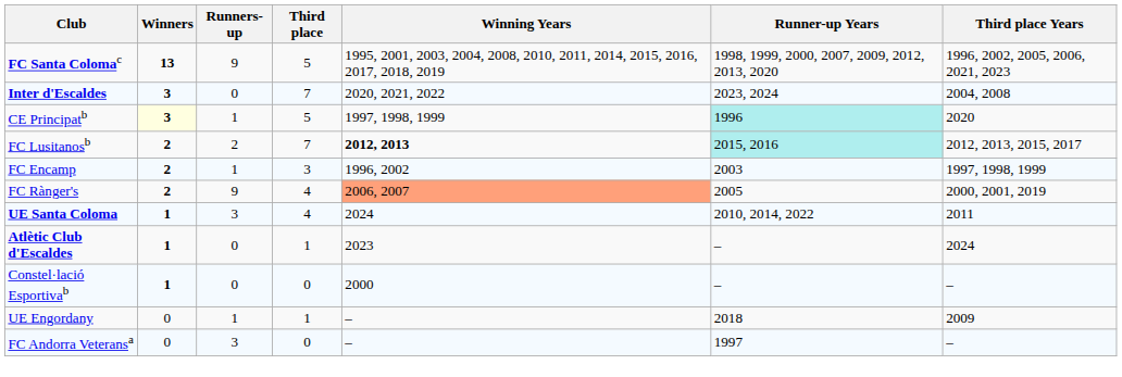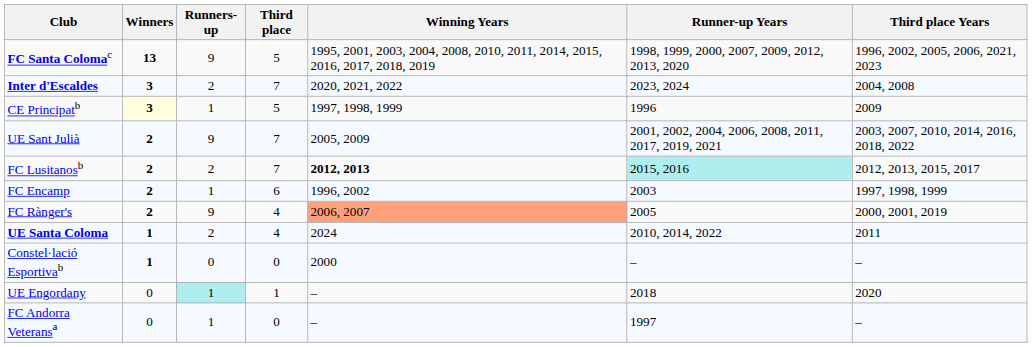Inter d'Escaldes | Runners-up: 0 -> 2
CE Principatb | Runner-up Years: paleturquoise background -> no background
CE Principatb | Third place Years: 2020 -> 2009
+ row: UE Sant Julià | 2 | 9 | 7 | 2005, 2009 | 2001, 2002, 2004, 2006, 2008, 2011, 2017, 2019, 2021 | 2003, 2007, 2010, 2014, 2016, 2018, 2022
FC Encamp | Third place: 3 -> 6
UE Santa Coloma | Runners-up: 3 -> 2
- row: Atlètic Club d'Escaldes | 1 | 0 | 1 | 2023 | – | 2024
UE Engordany | Runners-up: no background -> paleturquoise background
UE Engordany | Third place Years: 2009 -> 2020
FC Andorra Veteransa | Runners-up: 3 -> 1
